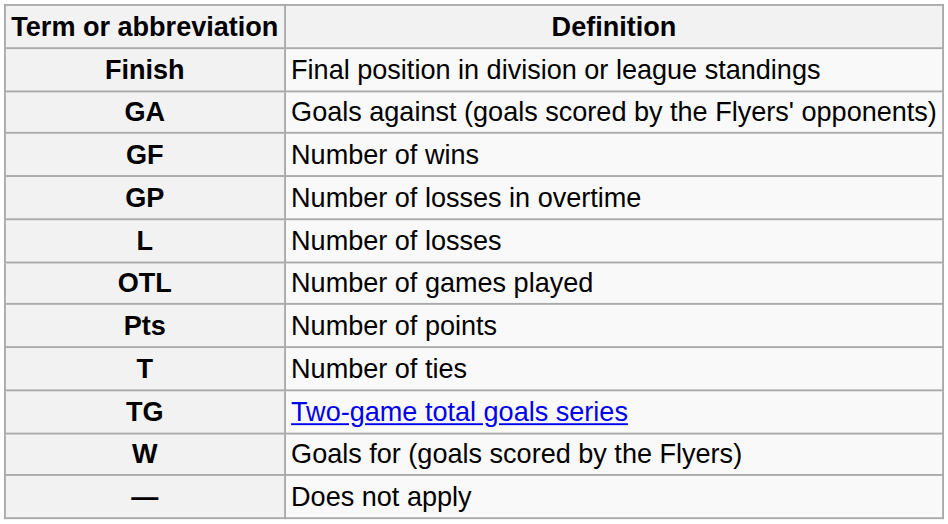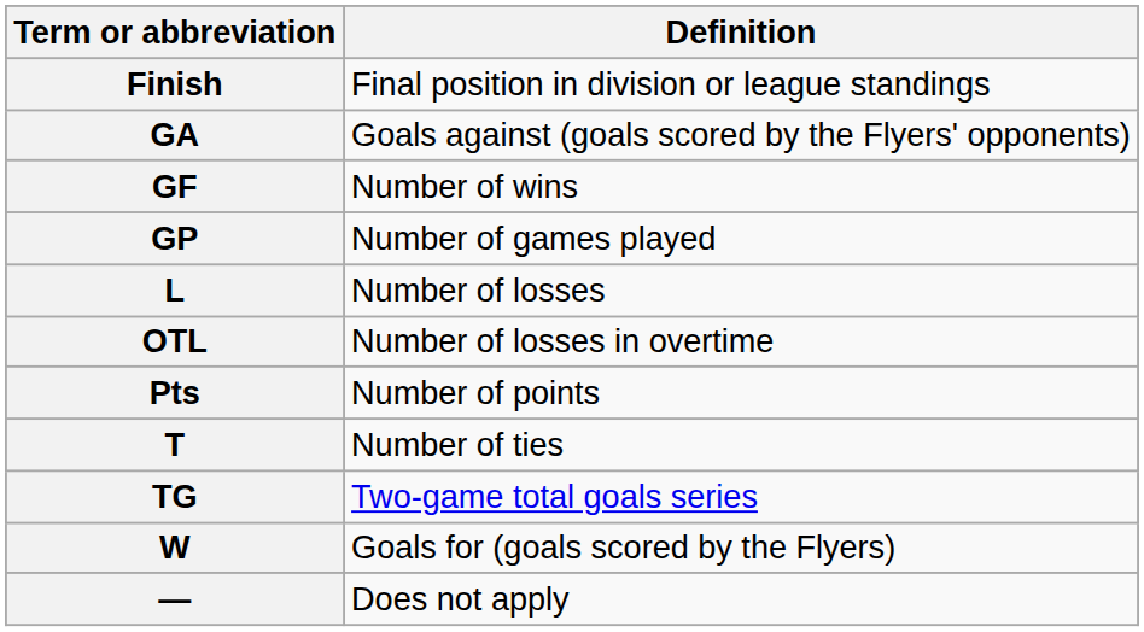GP | Definition: Number of losses in overtime -> Number of games played
OTL | Definition: Number of games played -> Number of losses in overtime
